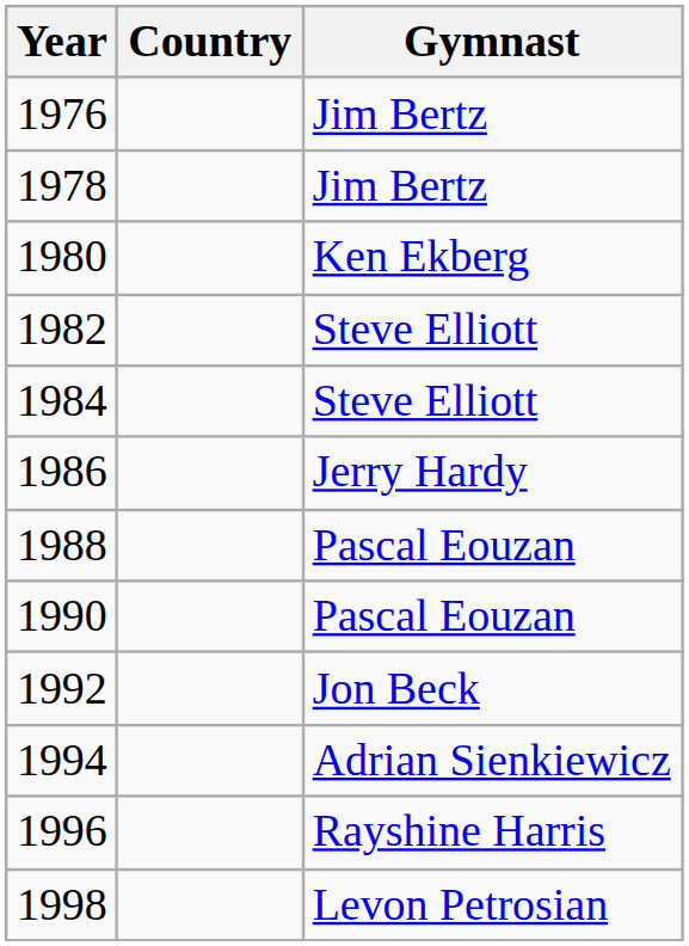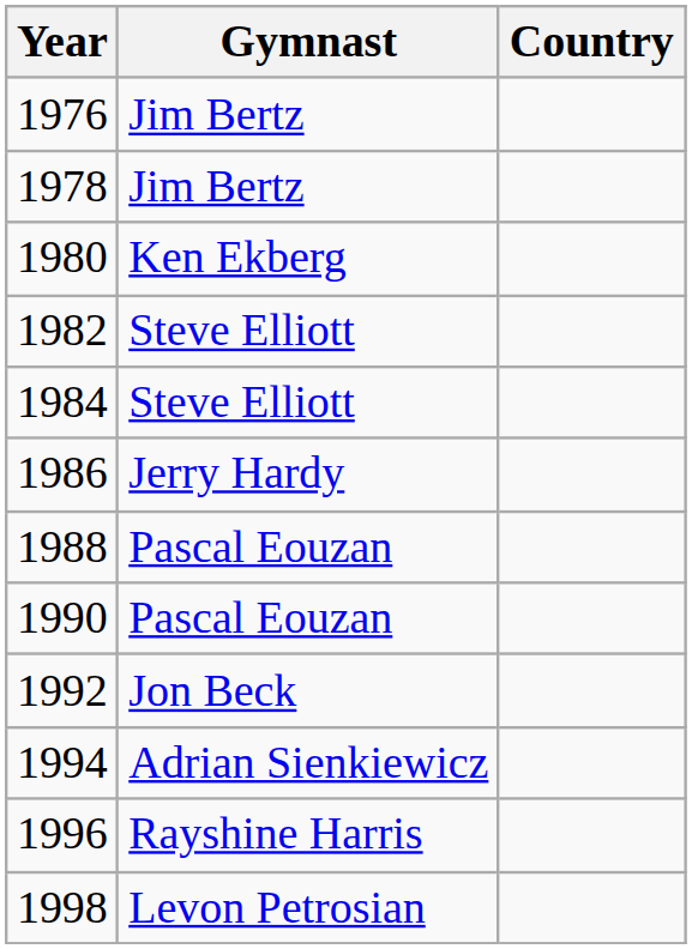columns swapped: Gymnast <-> Country
